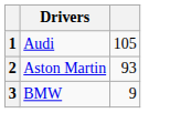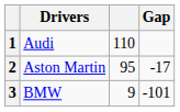+ column: Gap | -17 | -101
1 | column 3: 105 -> 110
2 | column 3: 93 -> 95
